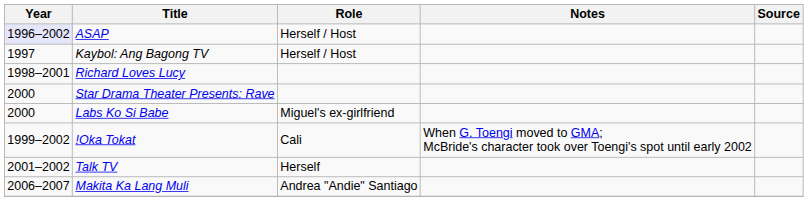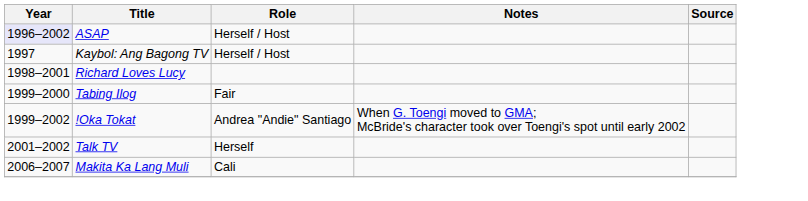- row: 2000 | Star Drama Theater Presents: Rave
- row: 2000 | Labs Ko Si Babe | Miguel's ex-girlfriend
+ row: 1999–2000 | Tabing Ilog | Fair
!Oka Tokat | Role: Cali -> Andrea "Andie" Santiago
Makita Ka Lang Muli | Role: Andrea "Andie" Santiago -> Cali
